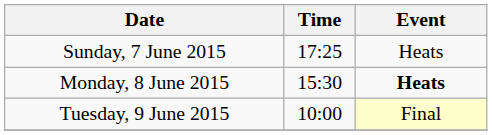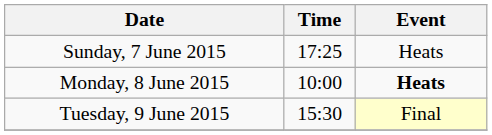Monday, 8 June 2015 | Time: 15:30 -> 10:00
Tuesday, 9 June 2015 | Time: 10:00 -> 15:30
